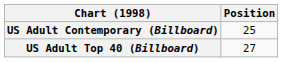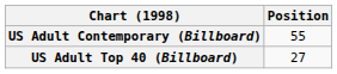US Adult Contemporary (Billboard) | Position: 25 -> 55
